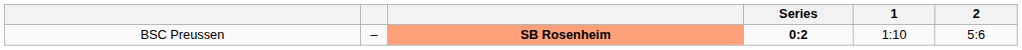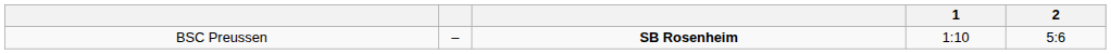- column: Series | 0:2
BSC Preussen | column 3: lightsalmon background -> no background
